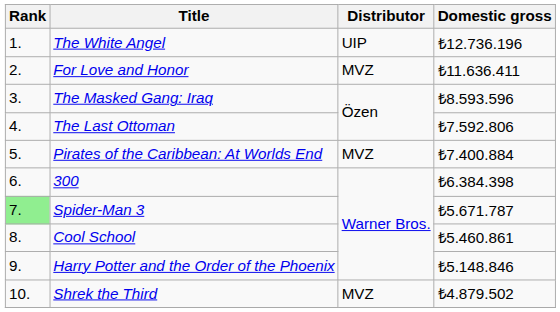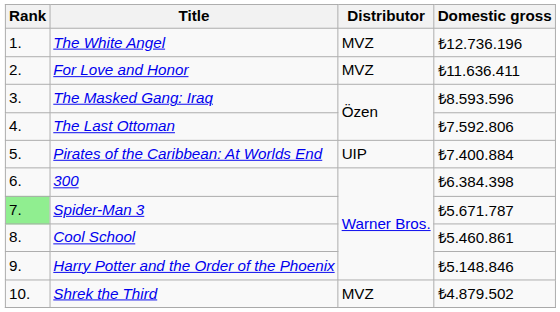The White Angel | Distributor: UIP -> MVZ
Pirates of the Caribbean: At Worlds End | Distributor: MVZ -> UIP
